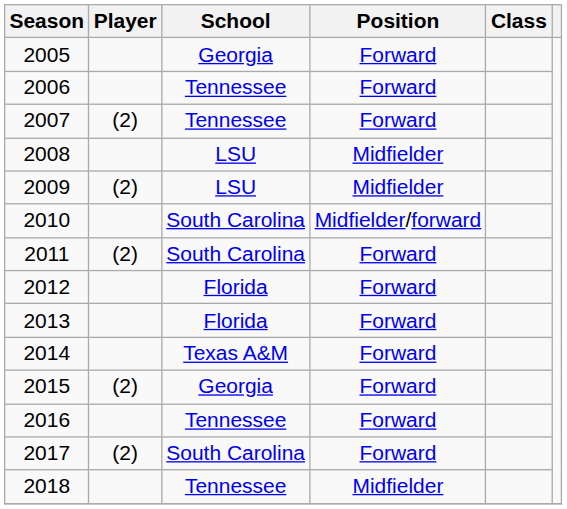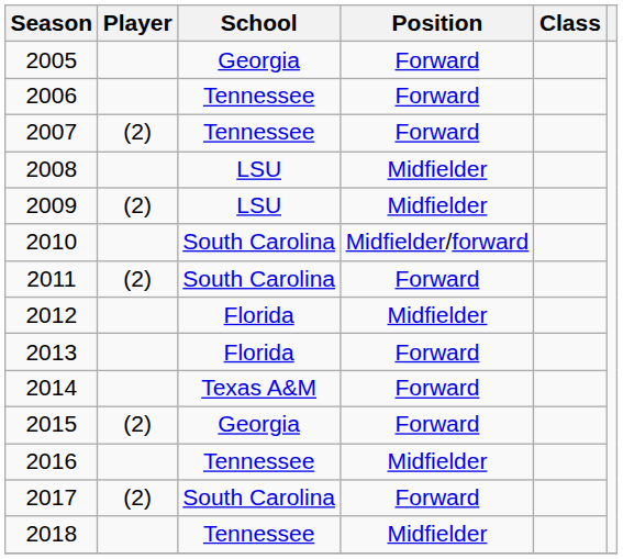2012 | Position: Forward -> Midfielder
2016 | Position: Forward -> Midfielder
